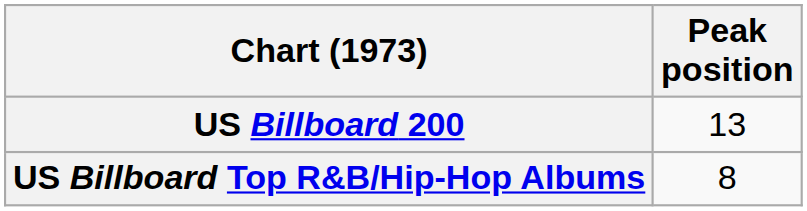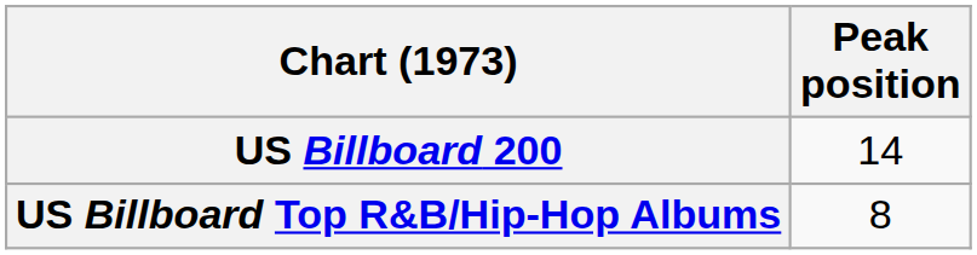US Billboard 200 | Peak position: 13 -> 14
